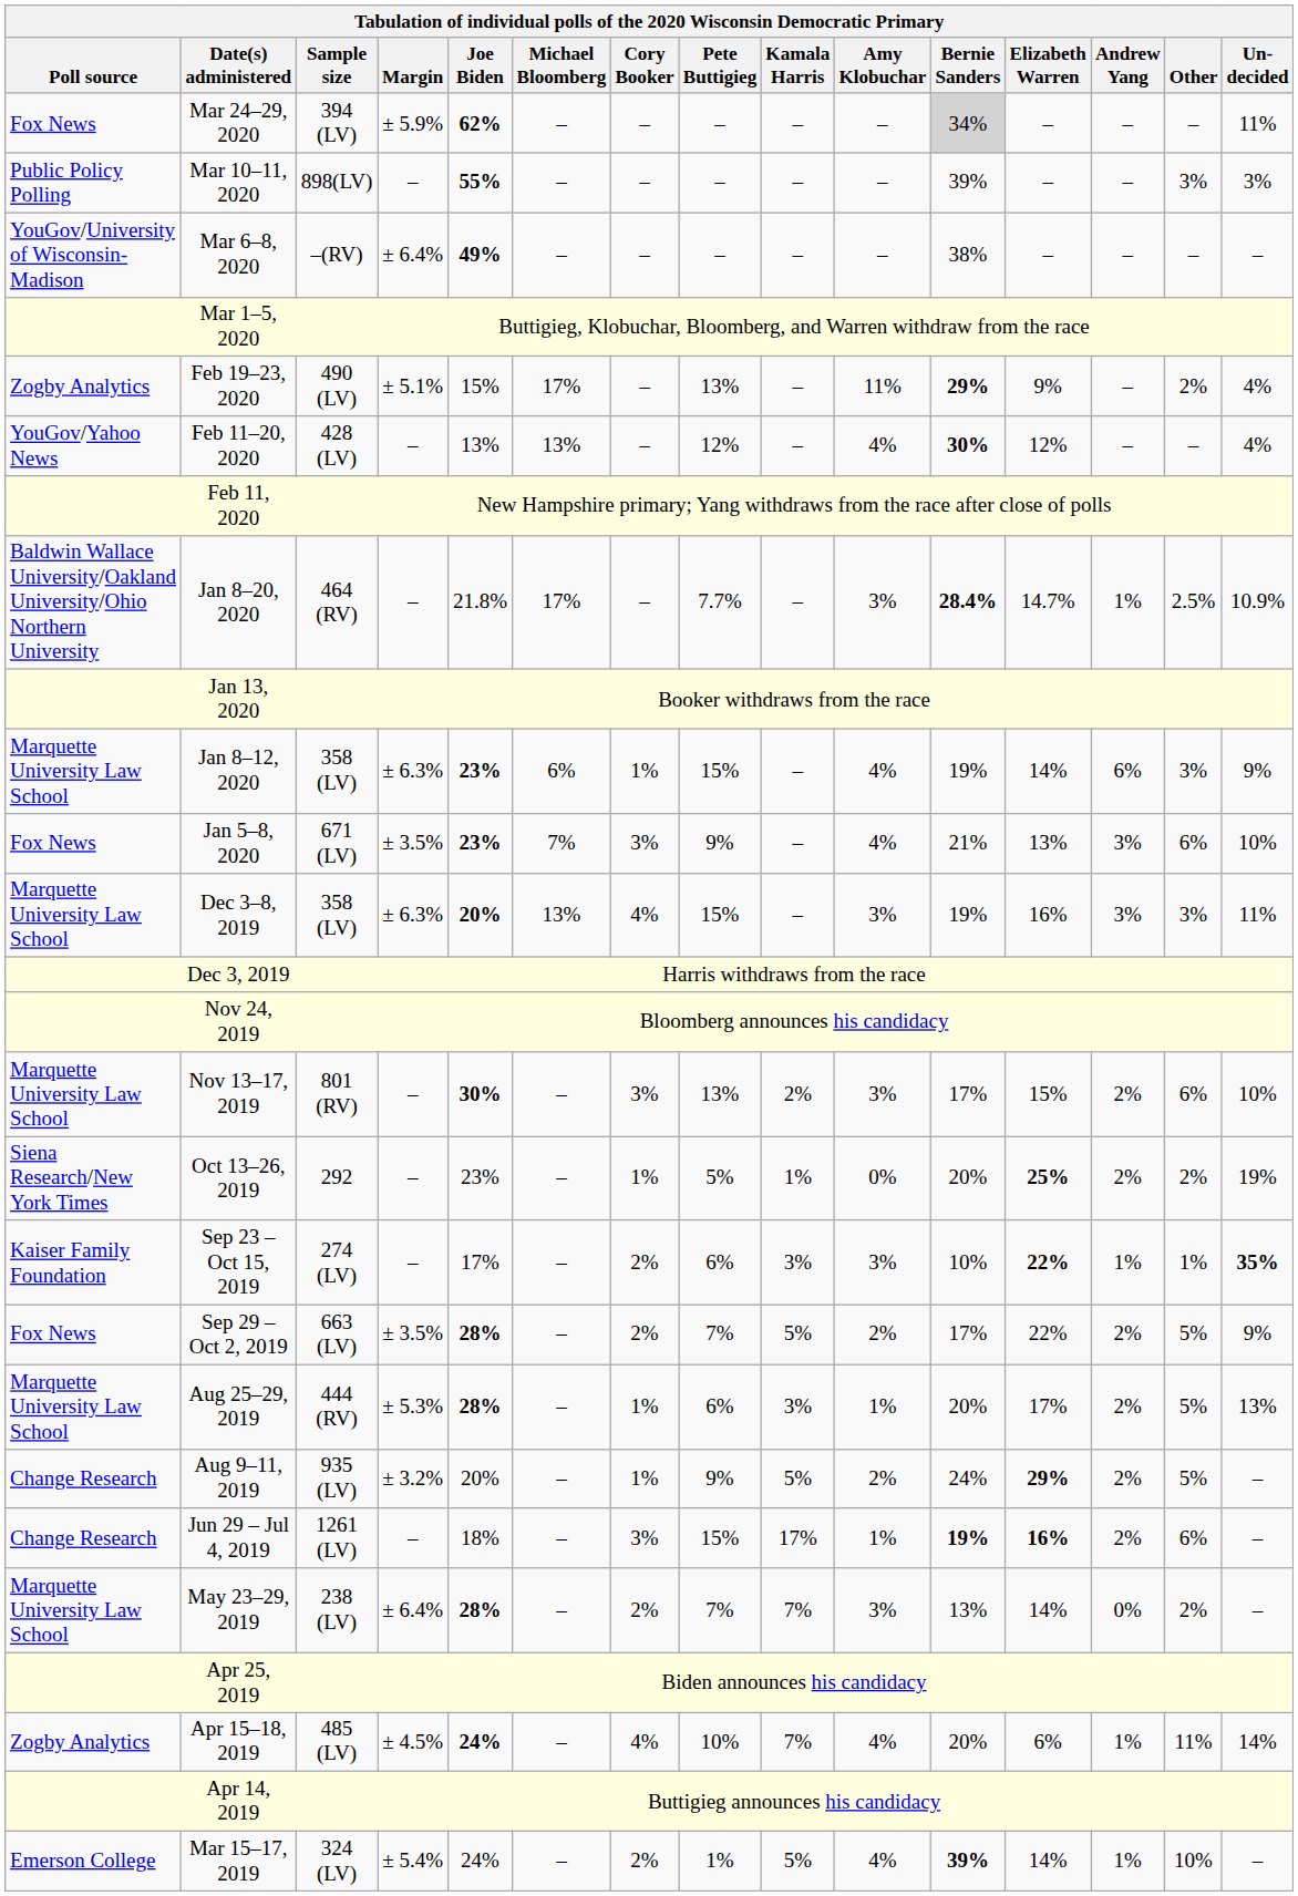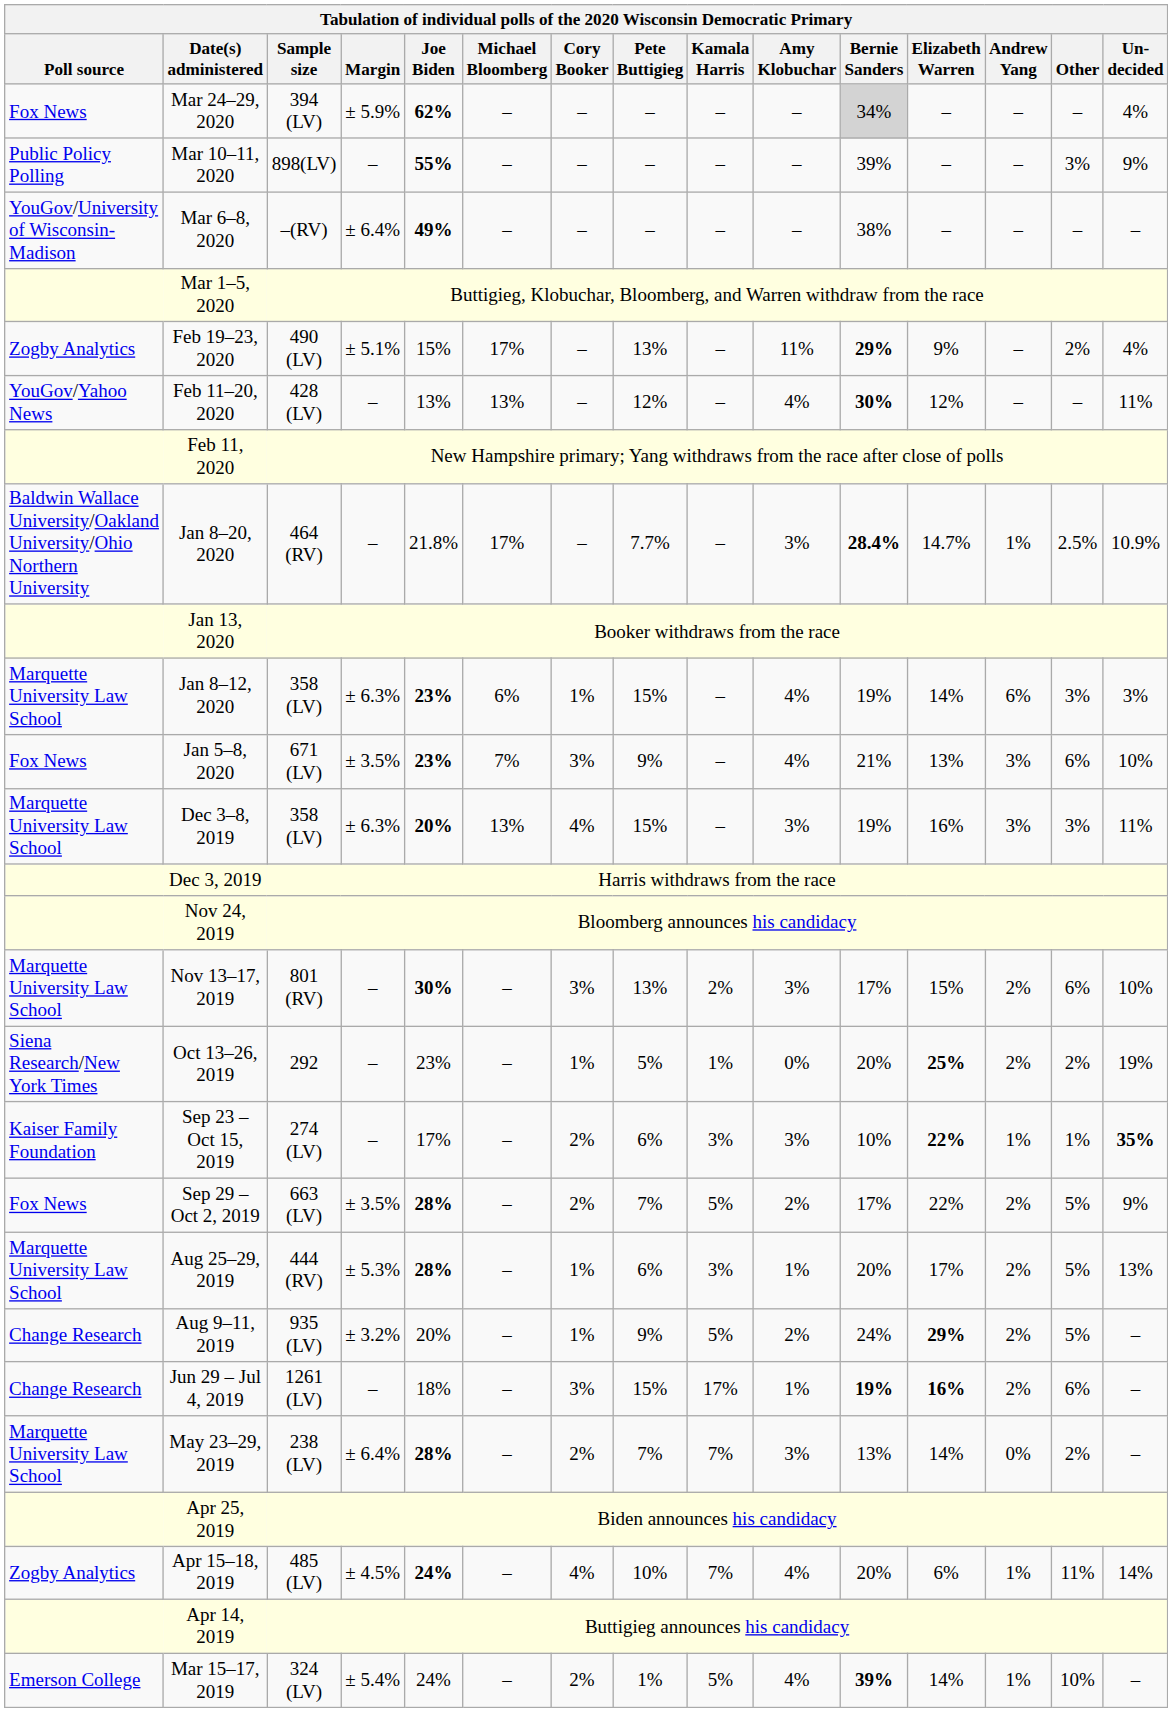Mar 24–29, 2020 | Un- decided: 11% -> 4%
Mar 10–11, 2020 | Un- decided: 3% -> 9%
Feb 11–20, 2020 | Un- decided: 4% -> 11%
Jan 8–12, 2020 | Un- decided: 9% -> 3%
